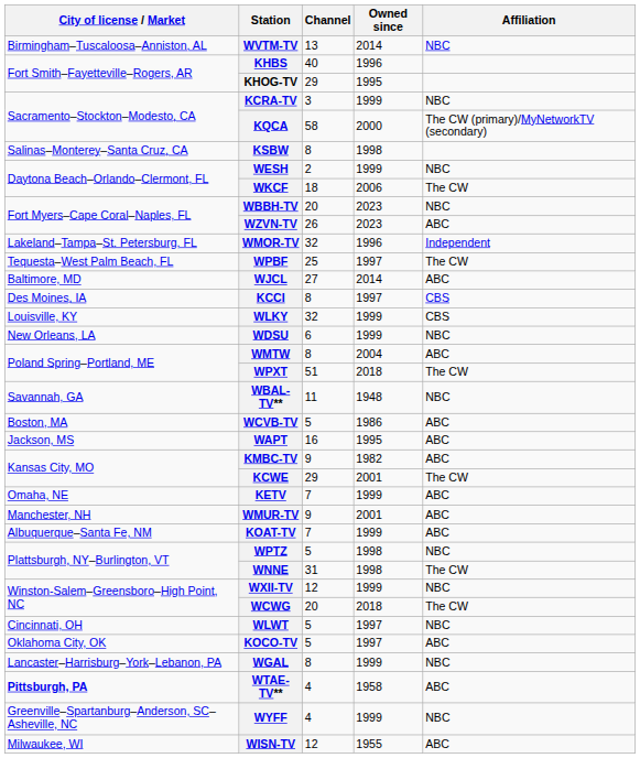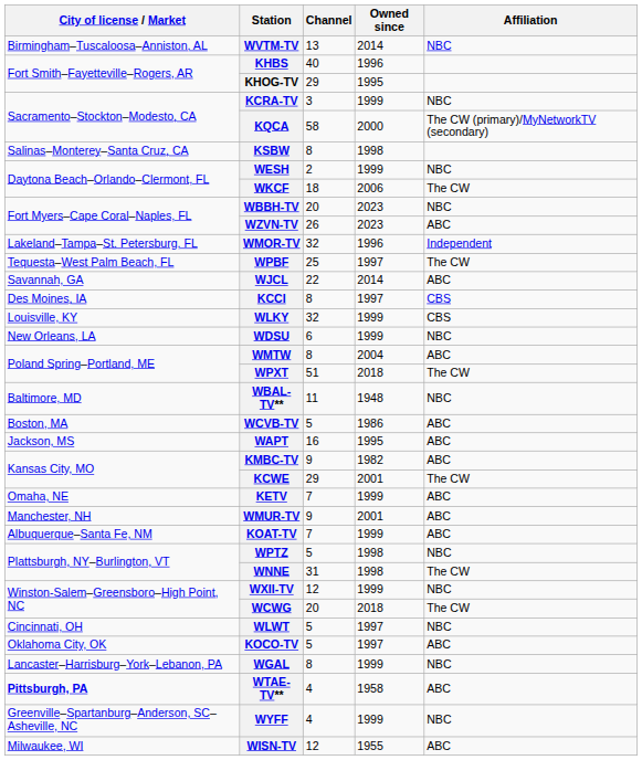WJCL | City of license / Market: Baltimore, MD -> Savannah, GA
WJCL | Channel: 27 -> 22
WBAL-TV** | City of license / Market: Savannah, GA -> Baltimore, MD
